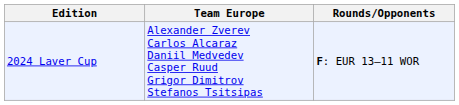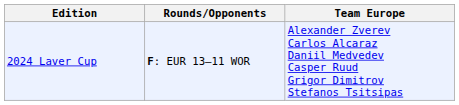columns swapped: Team Europe <-> Rounds/Opponents
